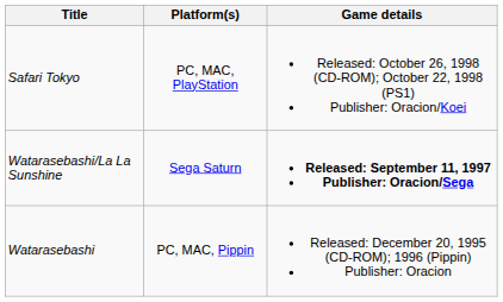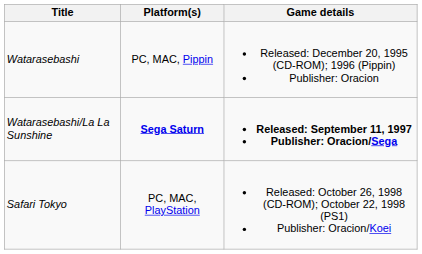rows swapped: Watarasebashi <-> Safari Tokyo
Watarasebashi/La La Sunshine | Platform(s): normal -> bold
